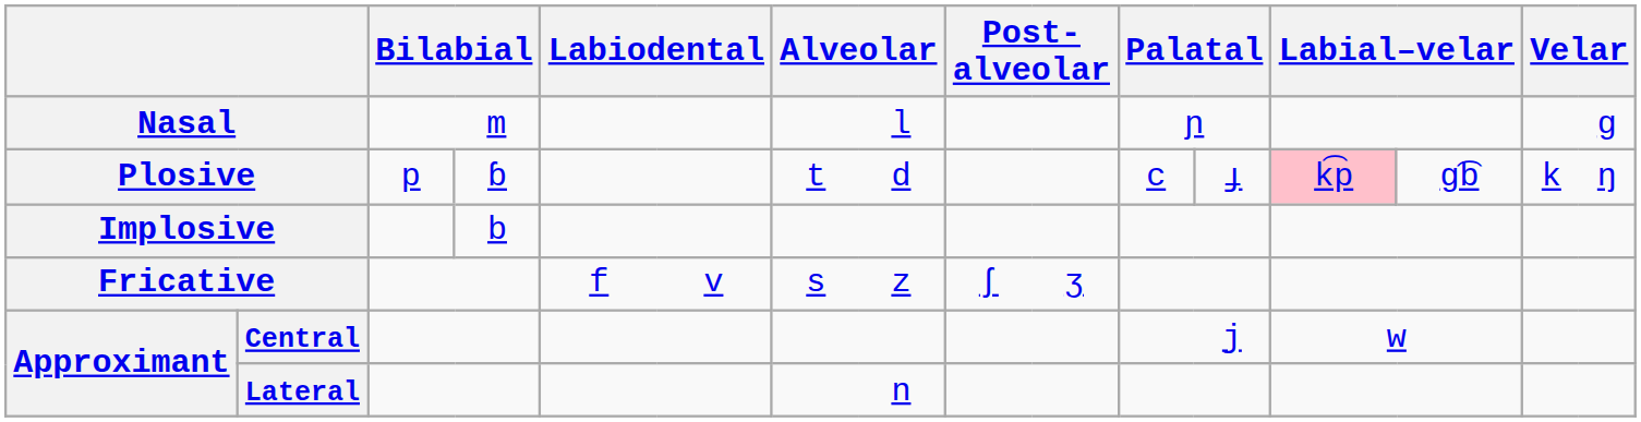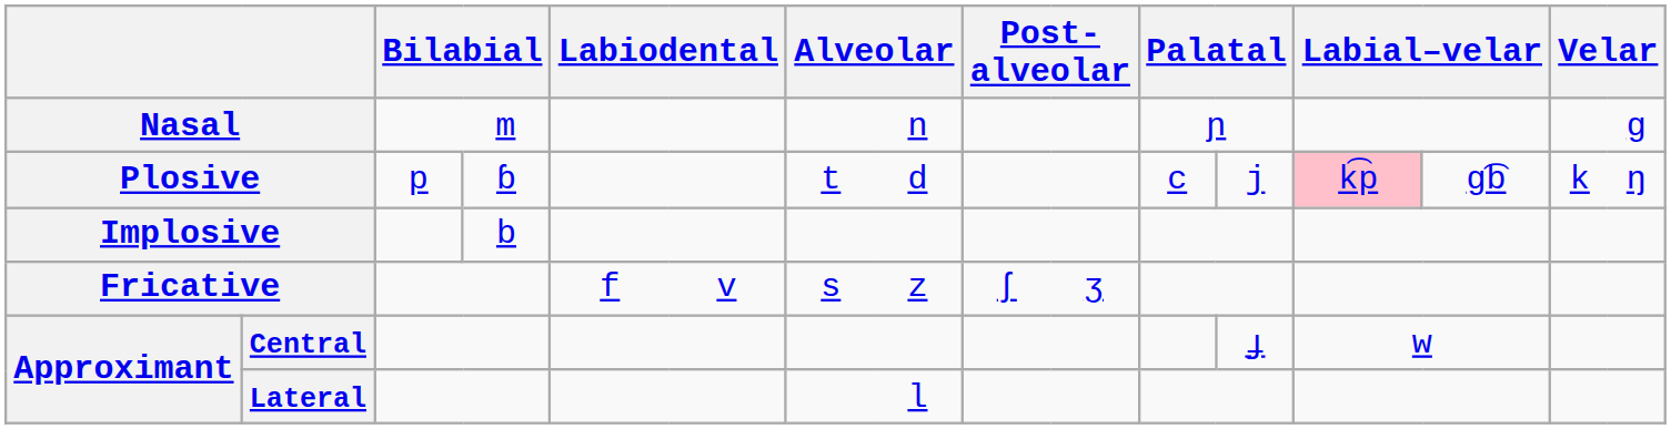Nasal | column 8: l -> n
Plosive | column 12: ɟ -> j
Central | column 12: j -> ɟ
Lateral | column 8: n -> l
